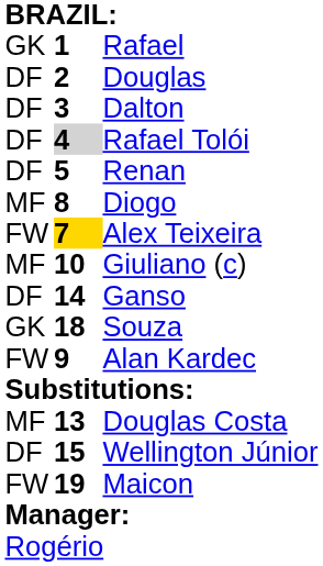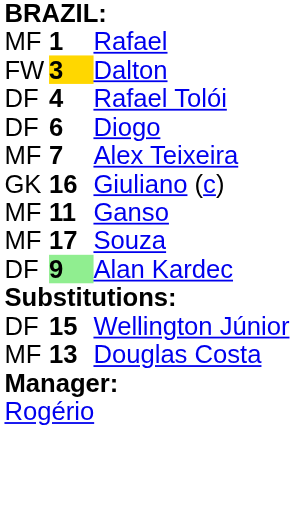Rafael | column 1: GK -> MF
- row: DF | 2 | Douglas
Dalton | column 1: DF -> FW
Dalton | column 2: no background -> gold background
Rafael Tolói | column 2: lightgrey background -> no background
- row: DF | 5 | Renan
Diogo | column 1: MF -> DF
Diogo | column 2: 8 -> 6
Alex Teixeira | column 1: FW -> MF
Alex Teixeira | column 2: gold background -> no background
Giuliano (c) | column 1: MF -> GK
Giuliano (c) | column 2: 10 -> 16
Ganso | column 1: DF -> MF
Ganso | column 2: 14 -> 11
Souza | column 1: GK -> MF
Souza | column 2: 18 -> 17
Alan Kardec | column 1: FW -> DF
Alan Kardec | column 2: no background -> lightgreen background
rows swapped: Wellington Júnior <-> Douglas Costa
- row: FW | 19 | Maicon
